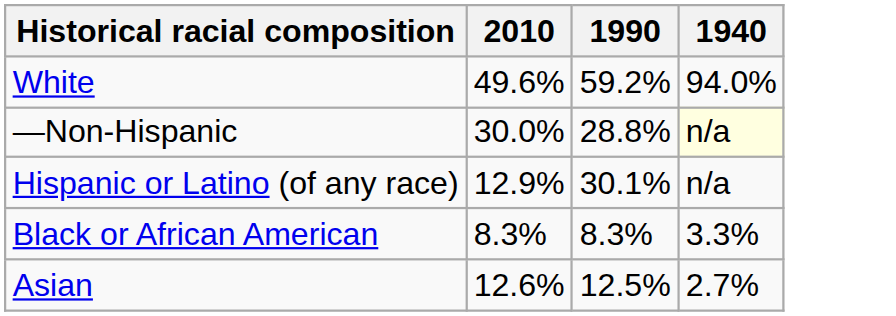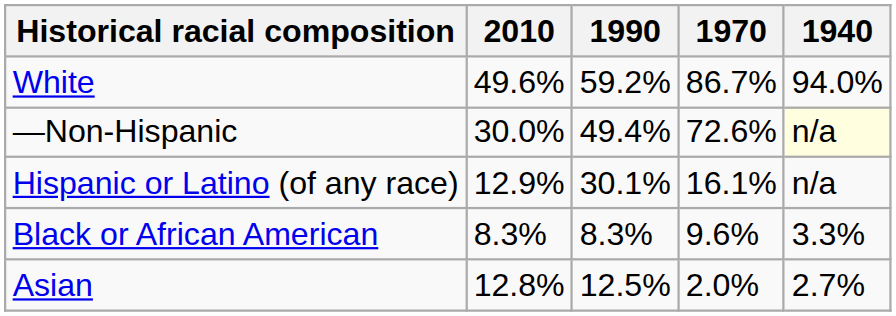+ column: 1970 | 86.7% | 72.6% | 16.1% | 9.6% | 2.0%
—Non-Hispanic | 1990: 28.8% -> 49.4%
Asian | 2010: 12.6% -> 12.8%
